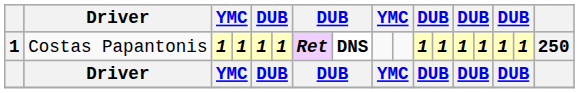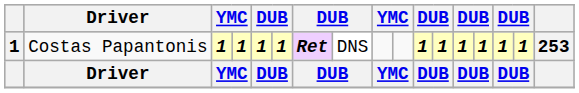Costas Papantonis | column 8: bold -> normal
Costas Papantonis | column 17: 250 -> 253
